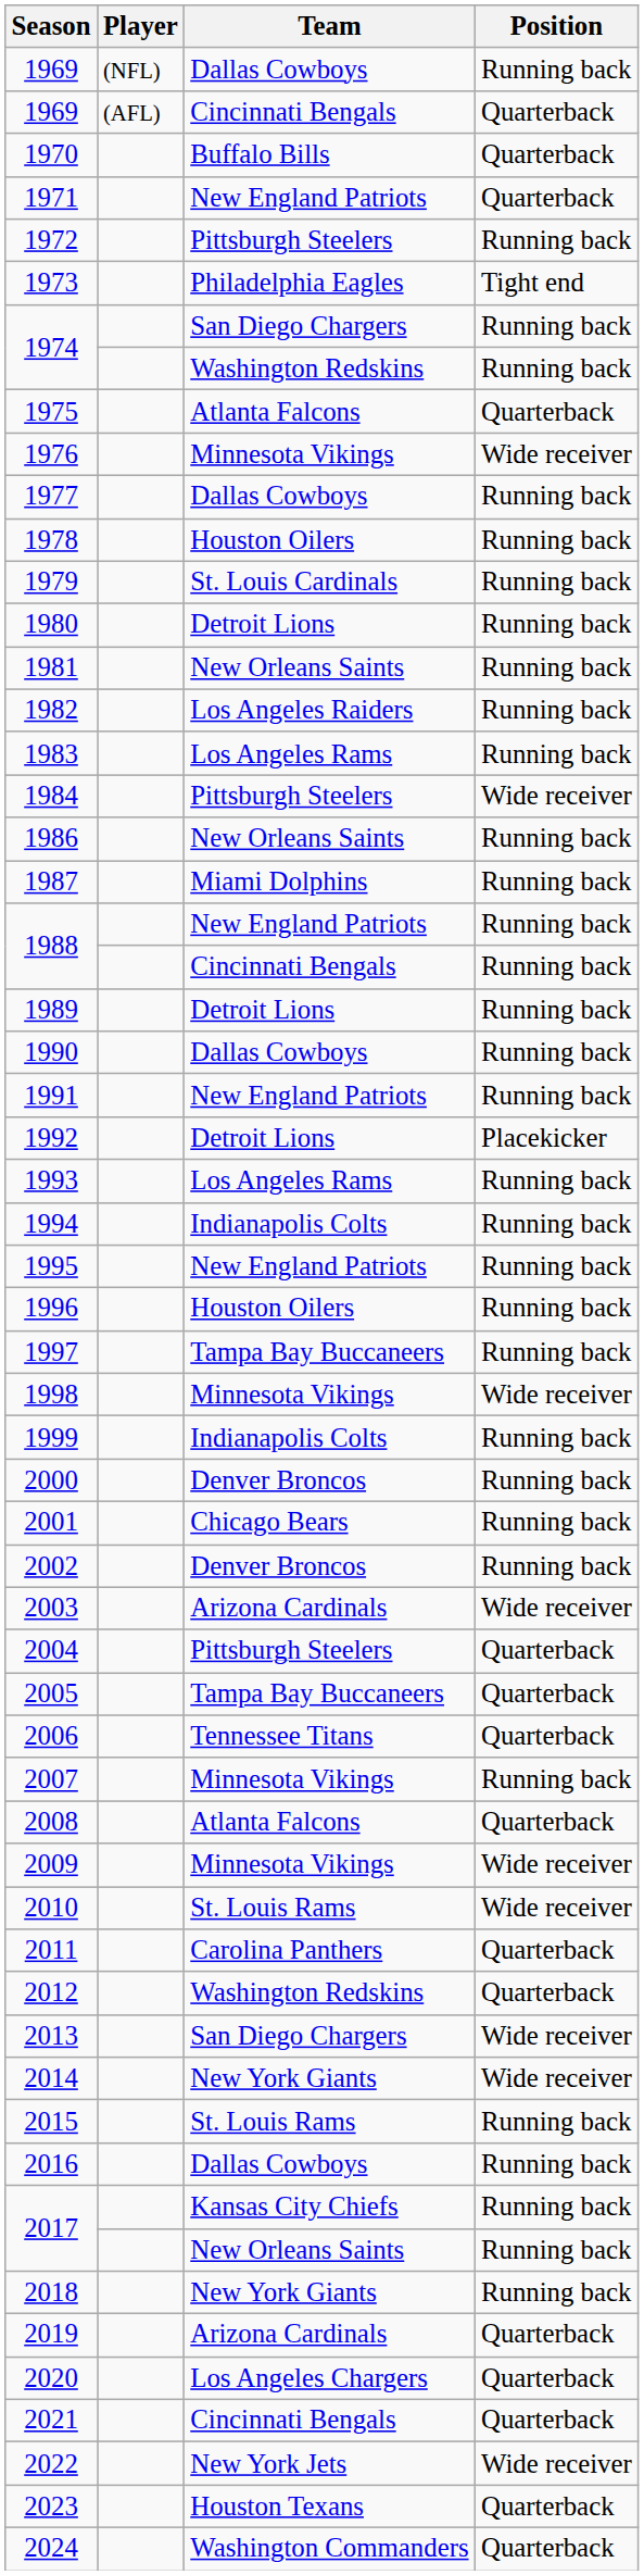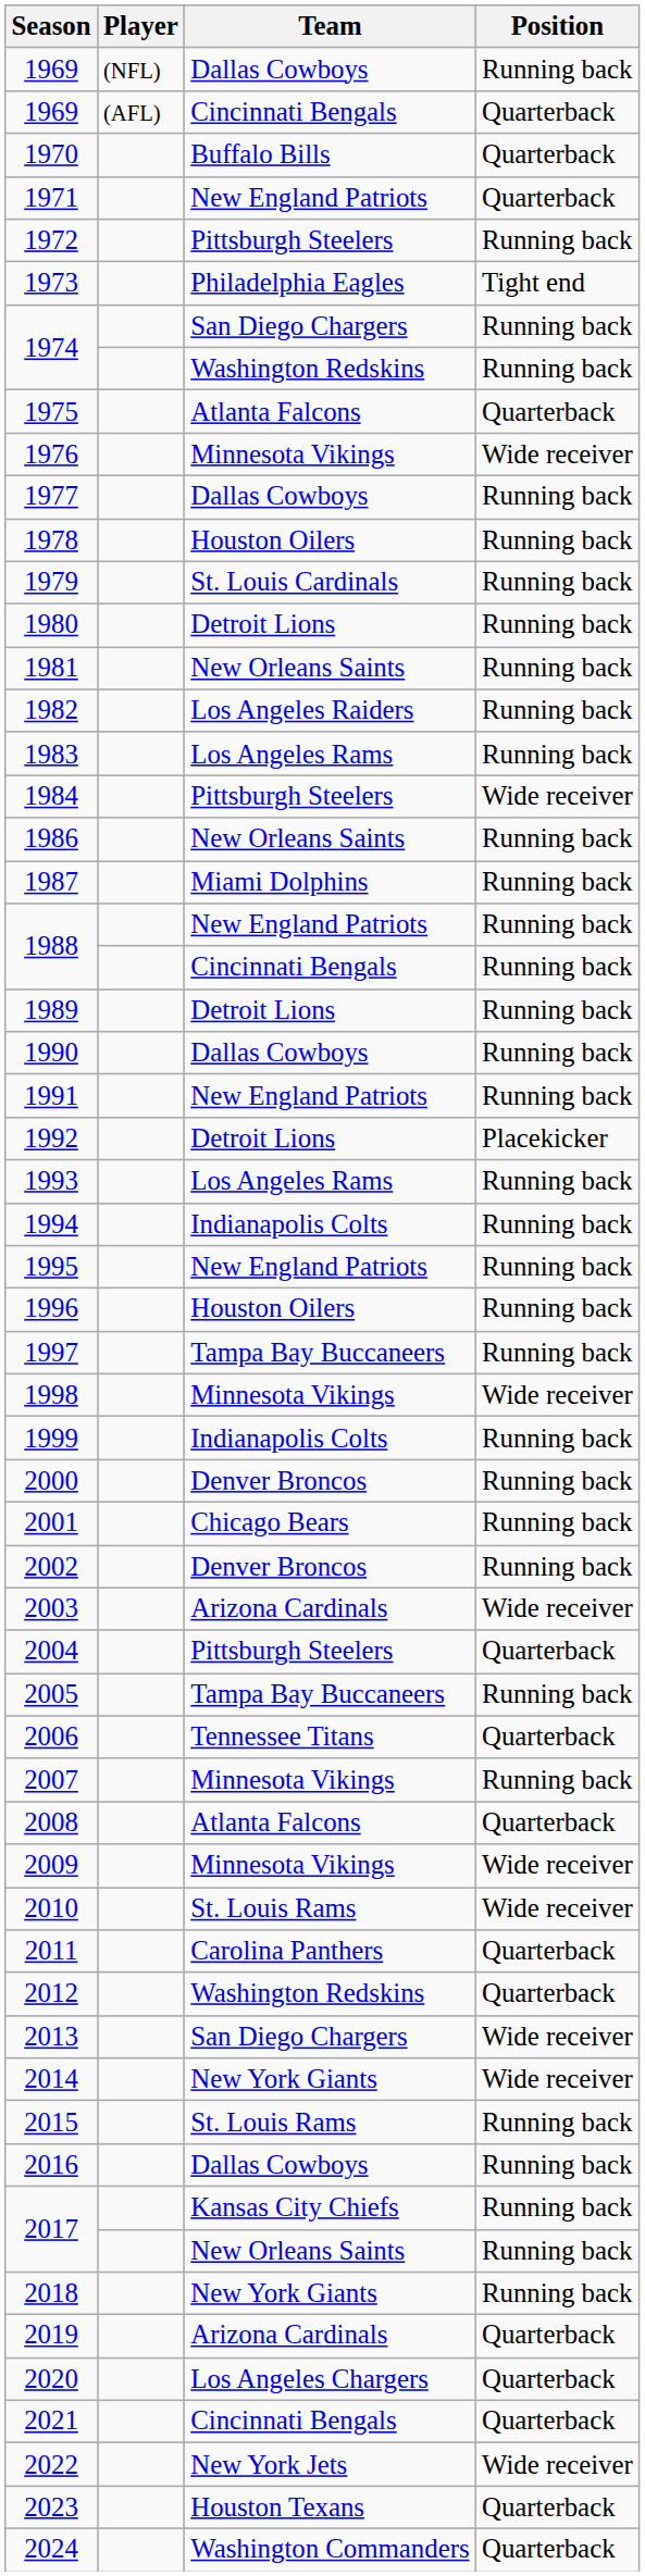2005 | Position: Quarterback -> Running back
